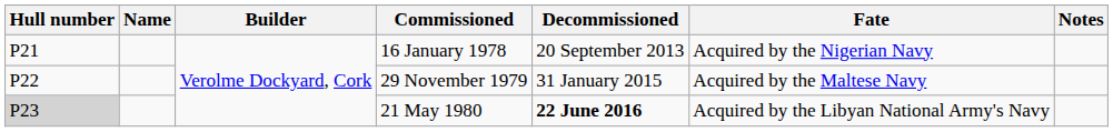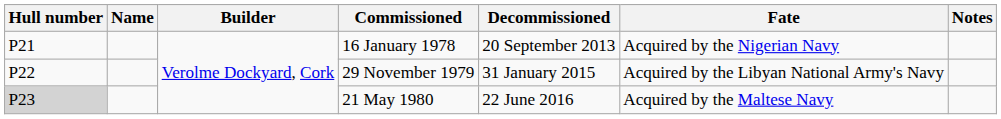29 November 1979 | Fate: Acquired by the Maltese Navy -> Acquired by the Libyan National Army's Navy
21 May 1980 | Decommissioned: bold -> normal
21 May 1980 | Fate: Acquired by the Libyan National Army's Navy -> Acquired by the Maltese Navy
